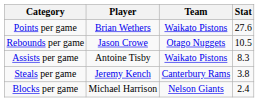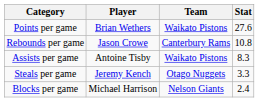Rebounds per game | Team: Otago Nuggets -> Canterbury Rams
Rebounds per game | Stat: 10.5 -> 10.8
Steals per game | Team: Canterbury Rams -> Otago Nuggets
Steals per game | Stat: 3.8 -> 3.3
